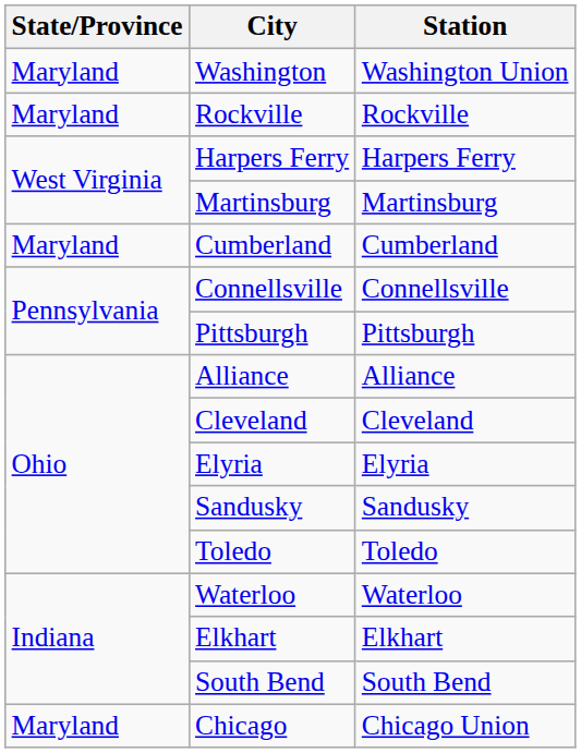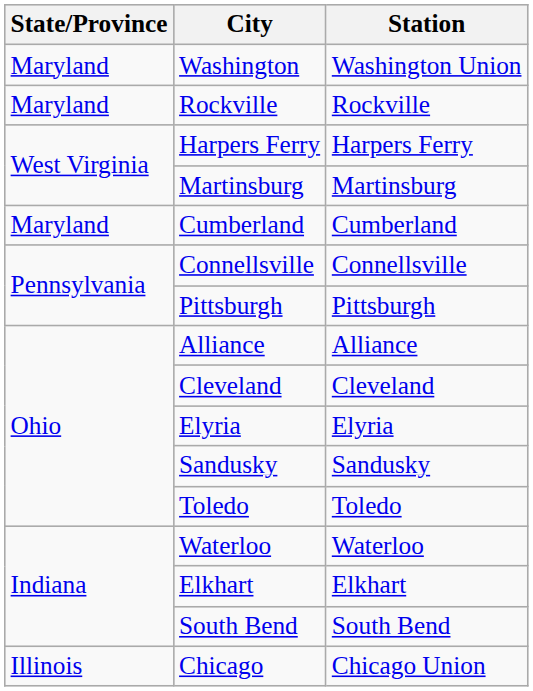Chicago | State/Province: Maryland -> Illinois
